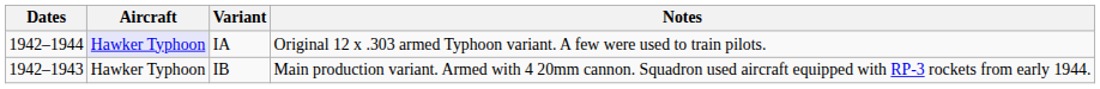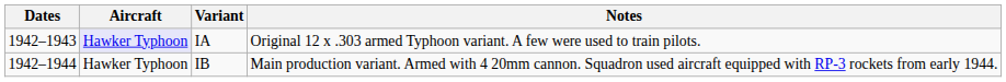IA | Dates: 1942–1944 -> 1942–1943
IB | Dates: 1942–1943 -> 1942–1944
